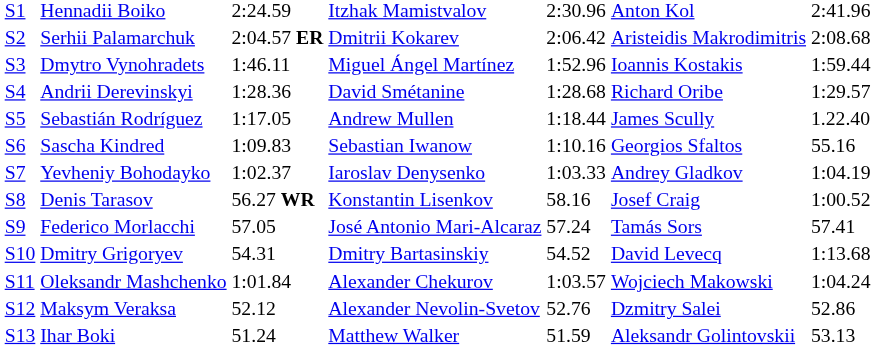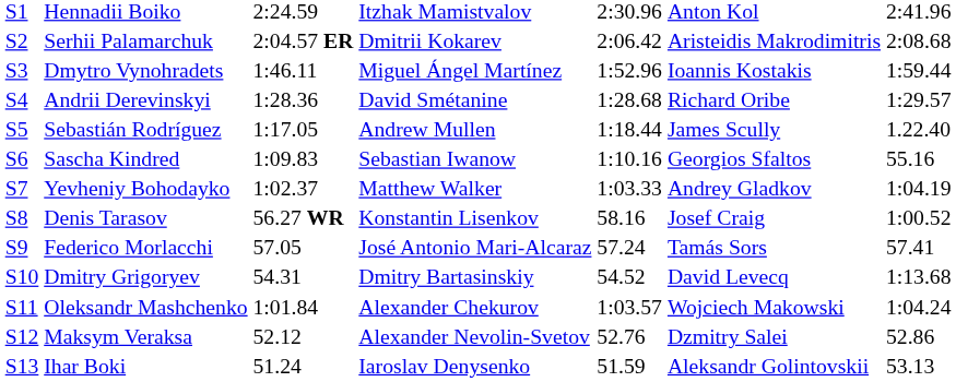Yevheniy Bohodayko | column 4: Iaroslav Denysenko -> Matthew Walker
Ihar Boki | column 4: Matthew Walker -> Iaroslav Denysenko
